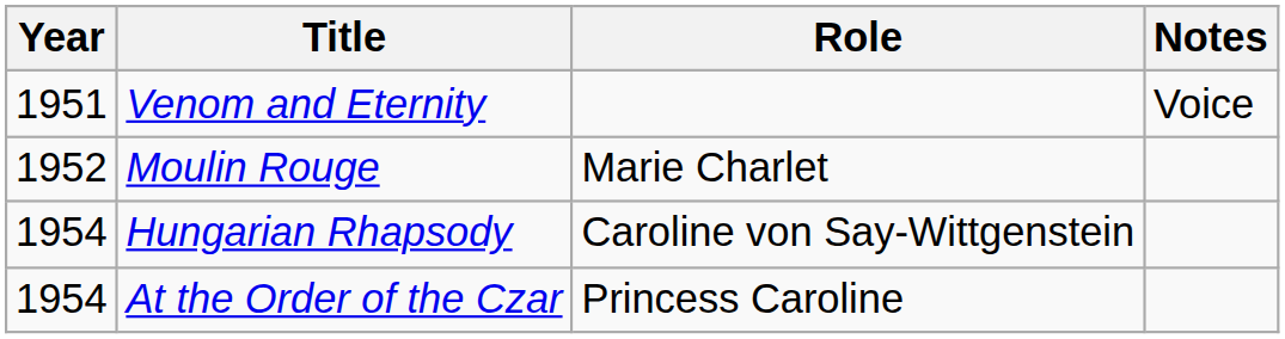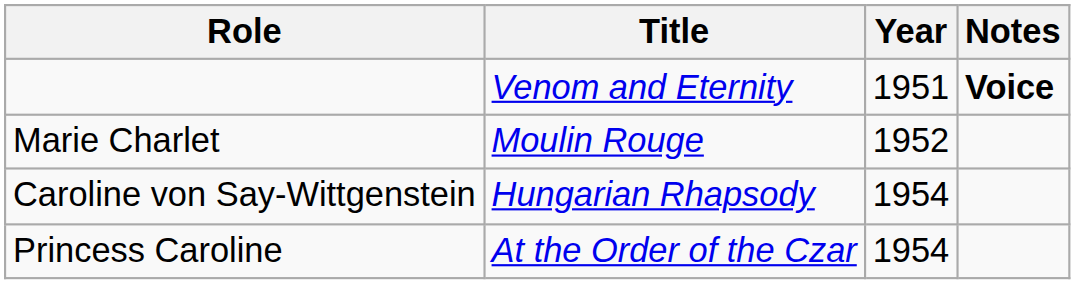columns swapped: Year <-> Role
Venom and Eternity | Notes: normal -> bold
